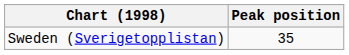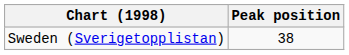Sweden (Sverigetopplistan) | Peak position: 35 -> 38
